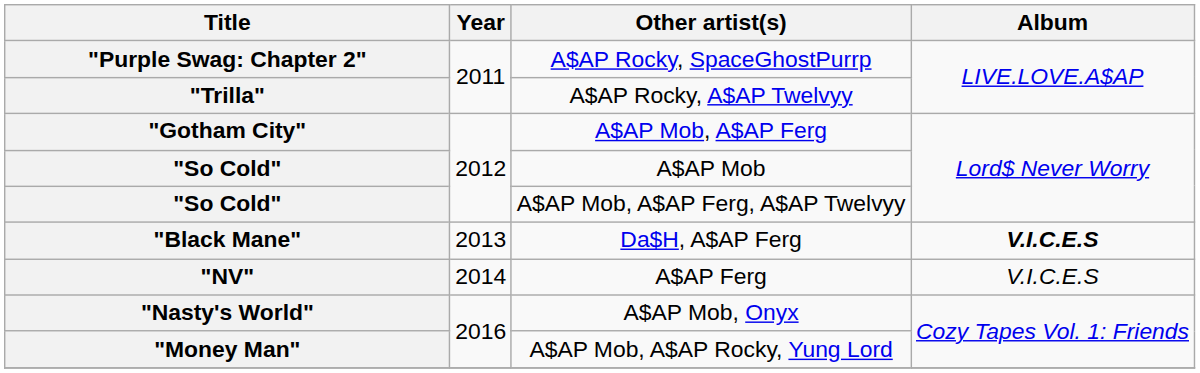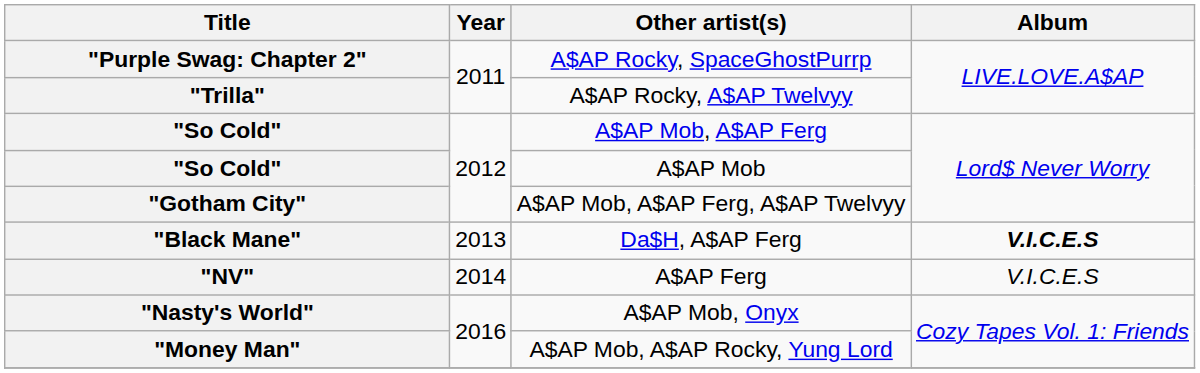A$AP Mob, A$AP Ferg | Title: "Gotham City" -> "So Cold"
A$AP Mob, A$AP Ferg, A$AP Twelvyy | Title: "So Cold" -> "Gotham City"
